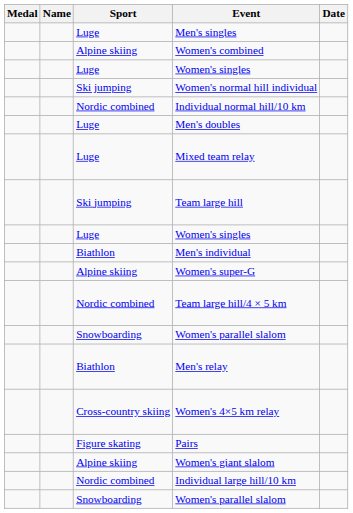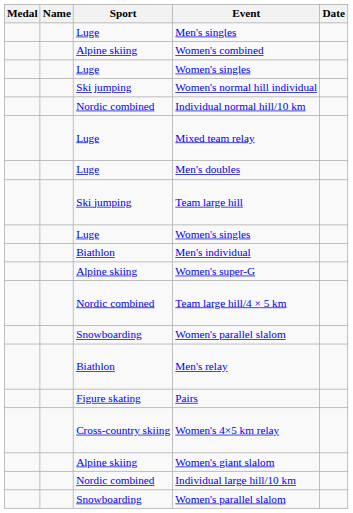rows swapped: Men's doubles <-> Mixed team relay
rows swapped: Pairs <-> Women's 4×5 km relay
